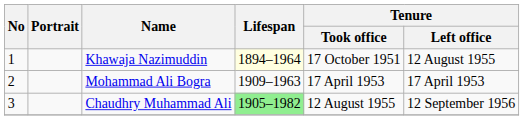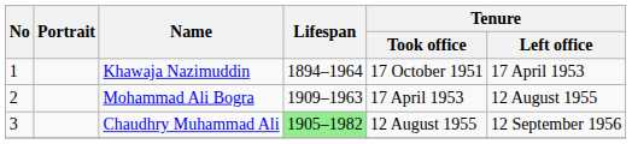Khawaja Nazimuddin | Lifespan: lightyellow background -> no background
Khawaja Nazimuddin | Tenure / Left office: 12 August 1955 -> 17 April 1953
Mohammad Ali Bogra | Tenure / Left office: 17 April 1953 -> 12 August 1955
